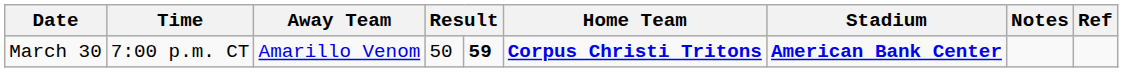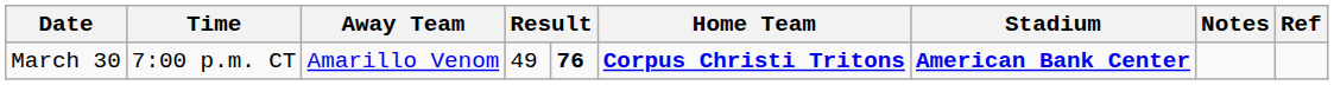March 30 | column 4: 50 -> 49
March 30 | column 5: 59 -> 76
